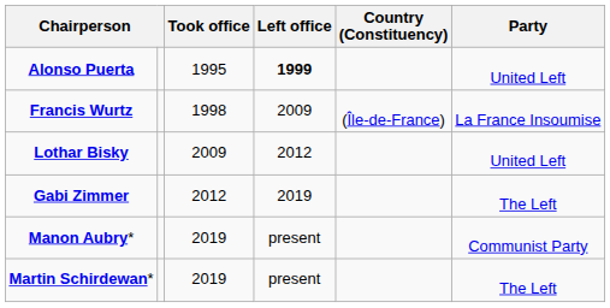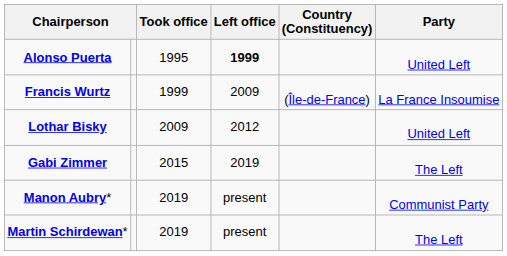Francis Wurtz | Took office: 1998 -> 1999
Gabi Zimmer | Took office: 2012 -> 2015
